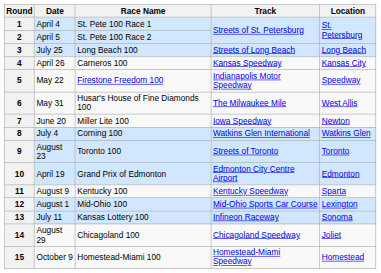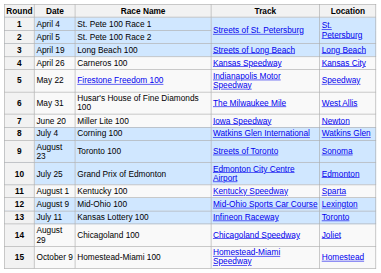3 | Date: July 25 -> April 19
9 | Location: Toronto -> Sonoma
10 | Date: April 19 -> July 25
11 | Date: August 9 -> August 1
12 | Date: August 1 -> August 9
13 | Location: Sonoma -> Toronto
